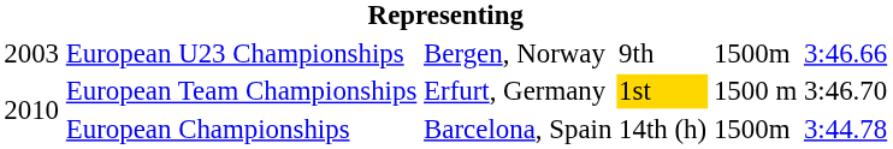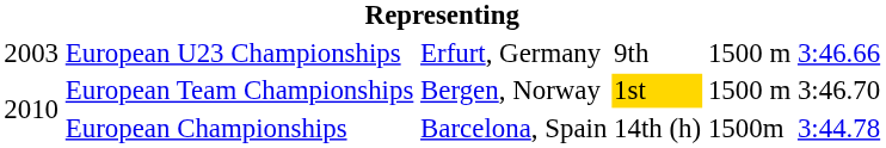European U23 Championships | column 3: Bergen, Norway -> Erfurt, Germany
European U23 Championships | column 5: 1500m -> 1500 m
European Team Championships | column 3: Erfurt, Germany -> Bergen, Norway
